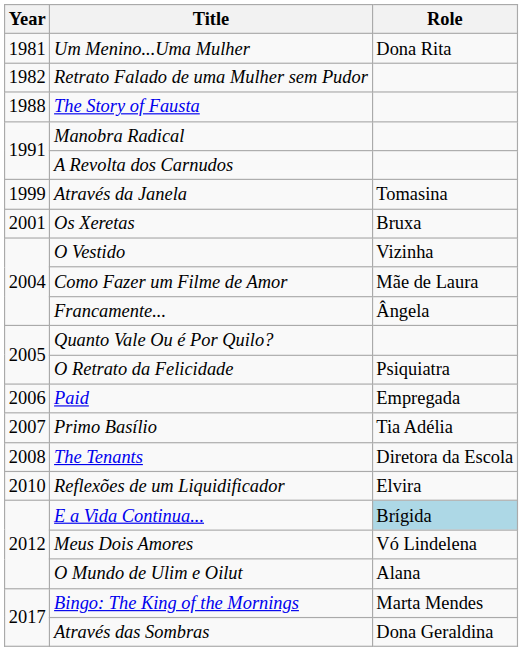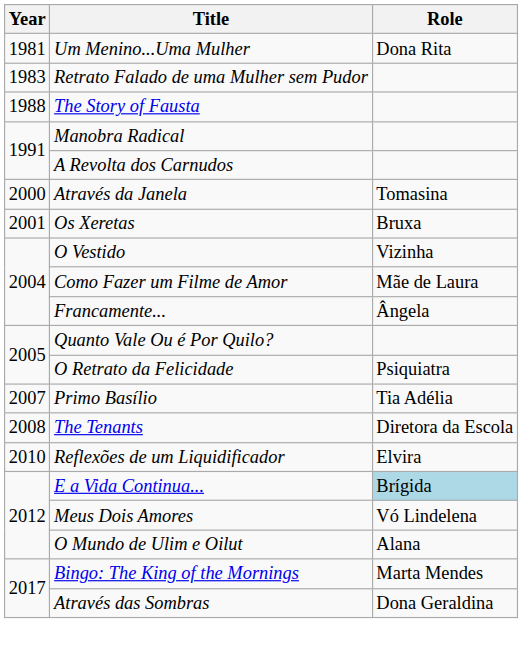Retrato Falado de uma Mulher sem Pudor | Year: 1982 -> 1983
Através da Janela | Year: 1999 -> 2000
- row: 2006 | Paid | Empregada
